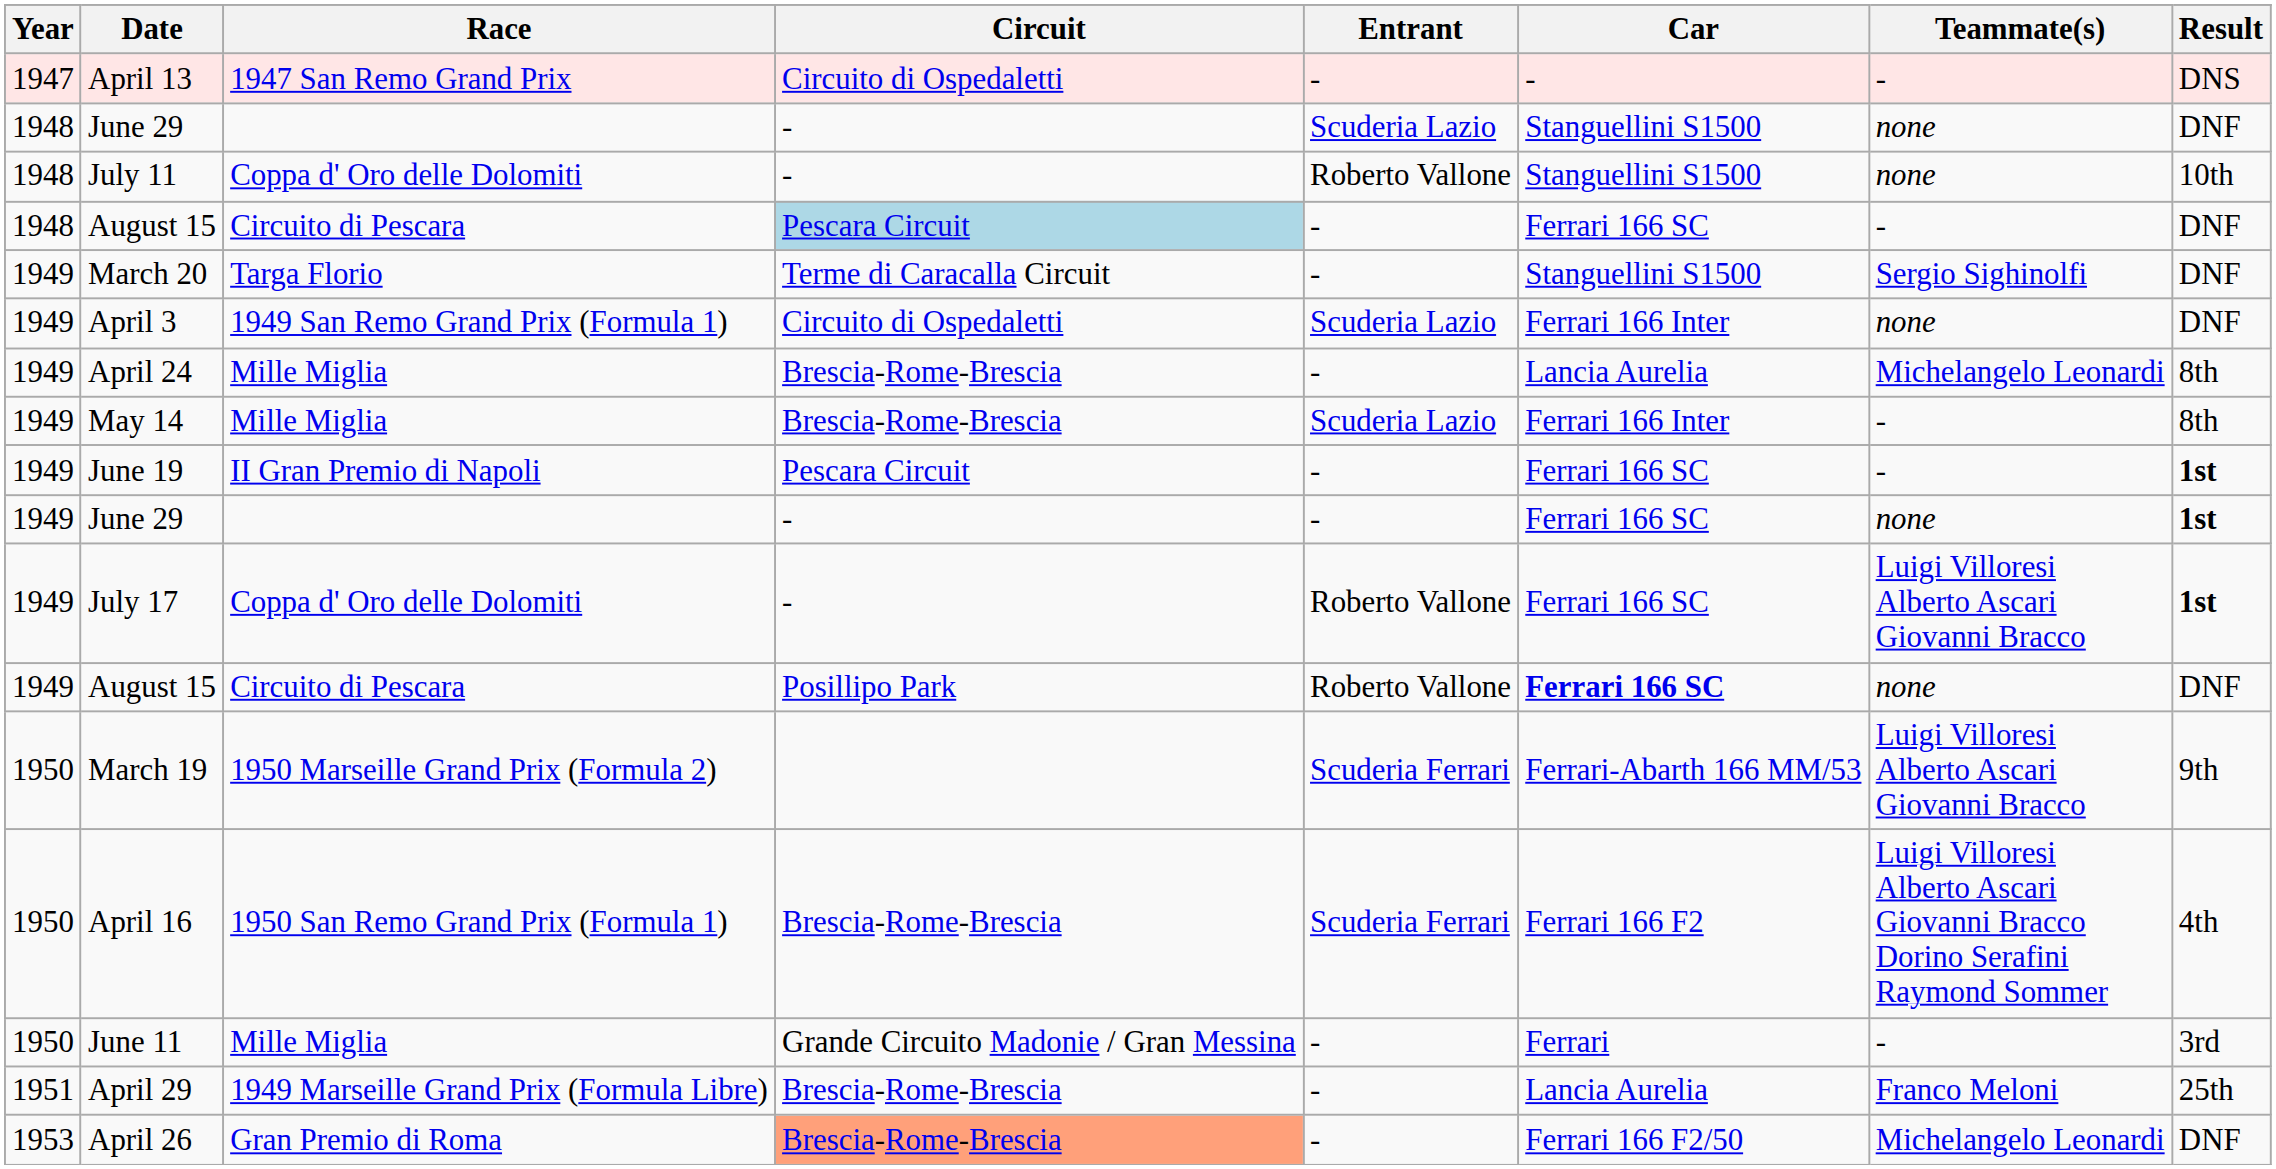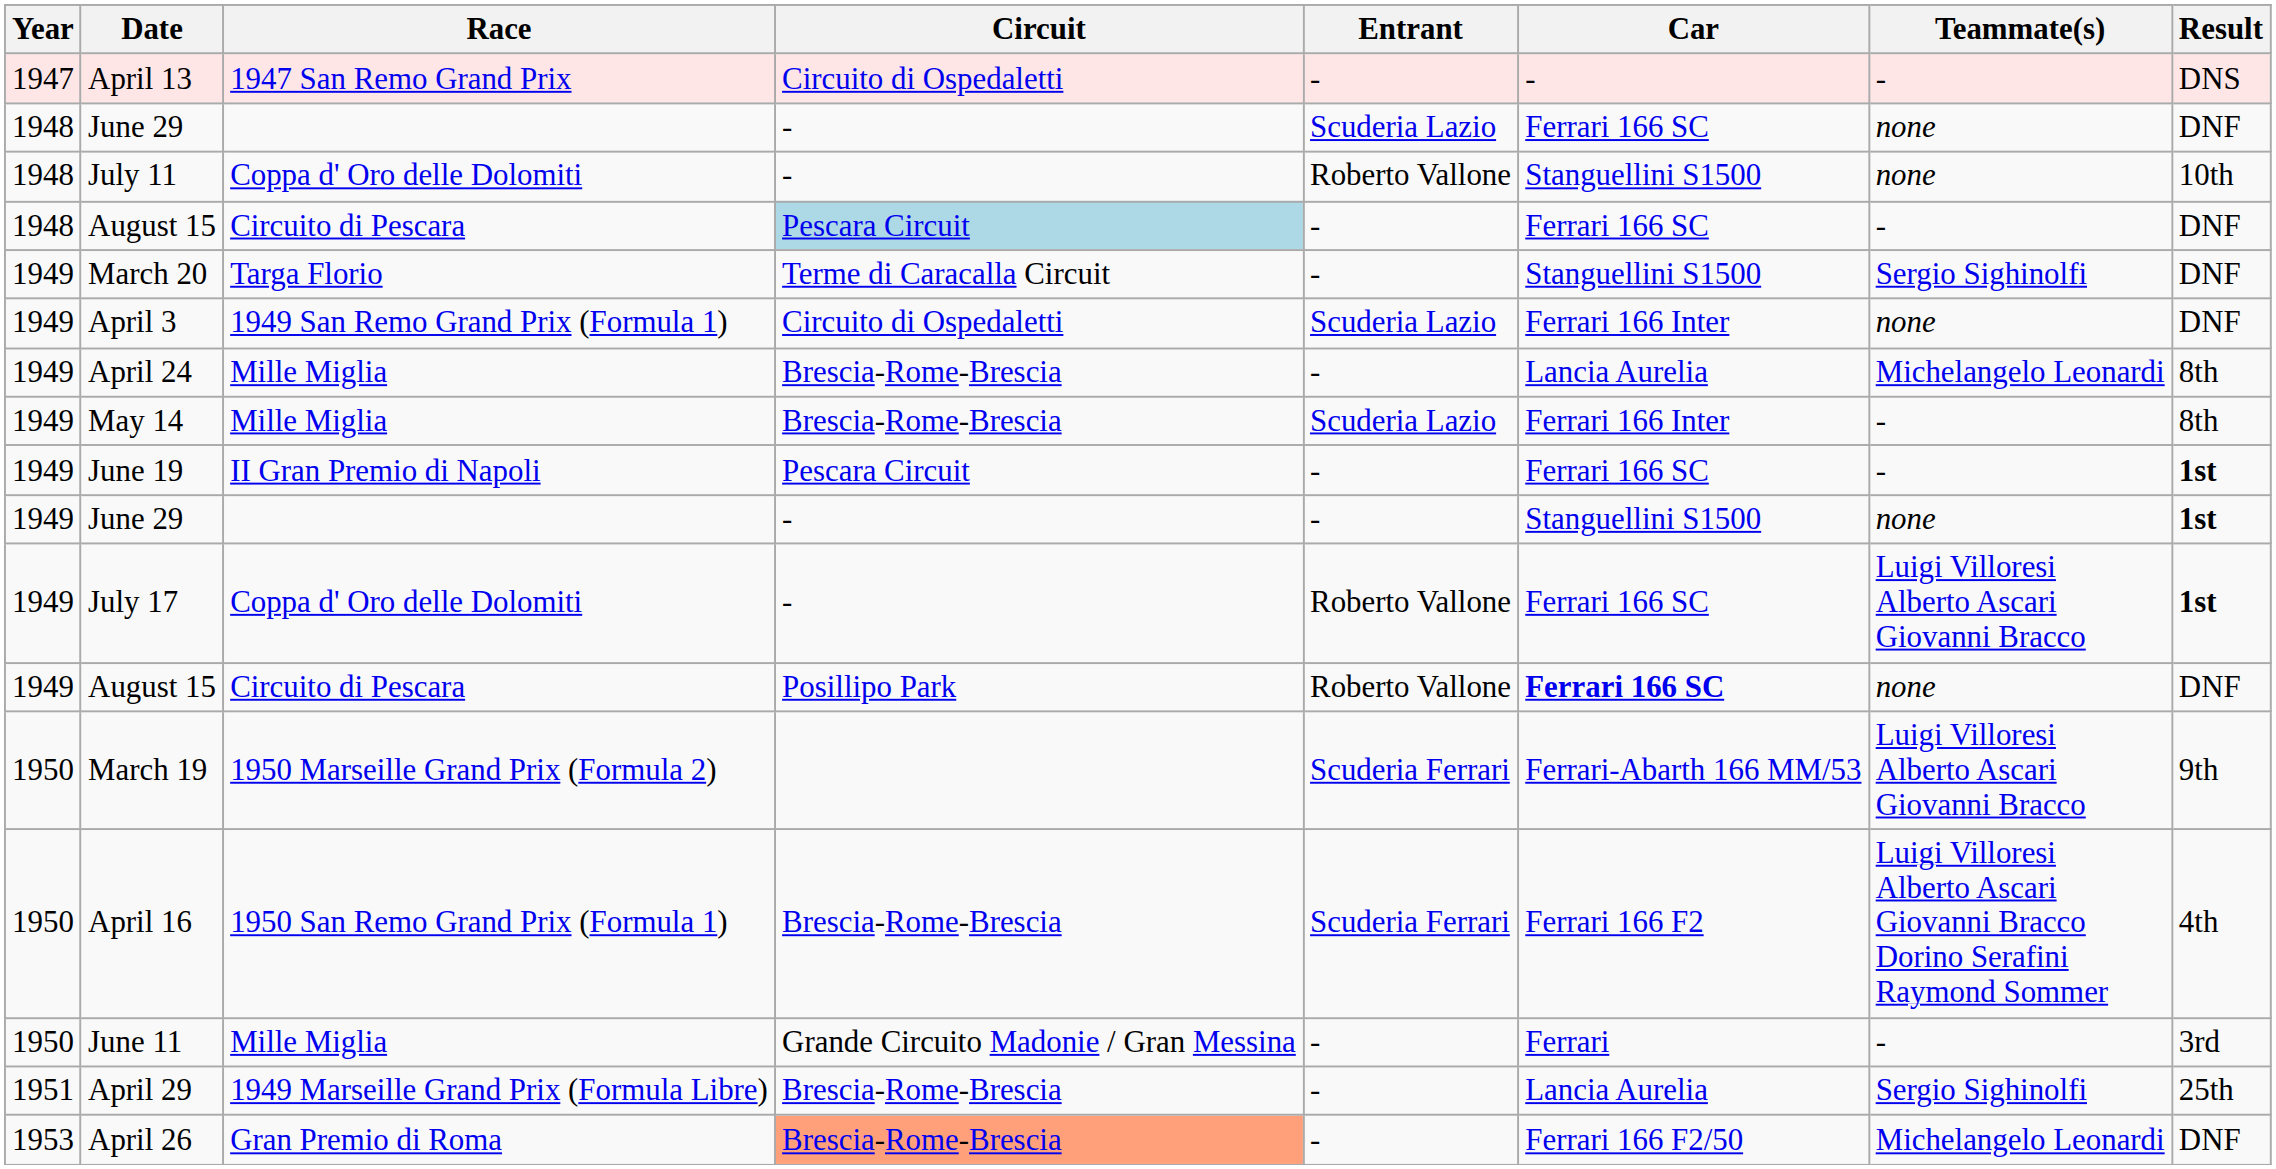1948 / June 29 | Car: Stanguellini S1500 -> Ferrari 166 SC
1949 / June 29 | Car: Ferrari 166 SC -> Stanguellini S1500
April 29 | Teammate(s): Franco Meloni -> Sergio Sighinolfi
